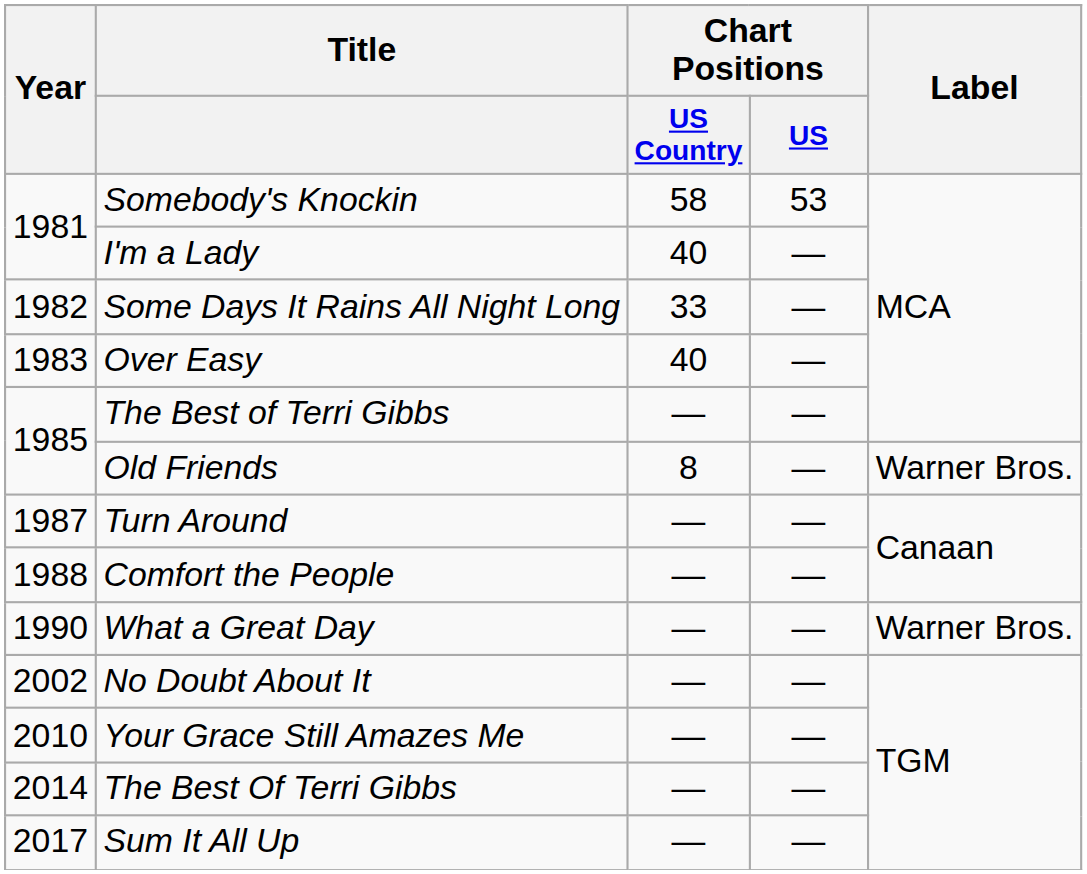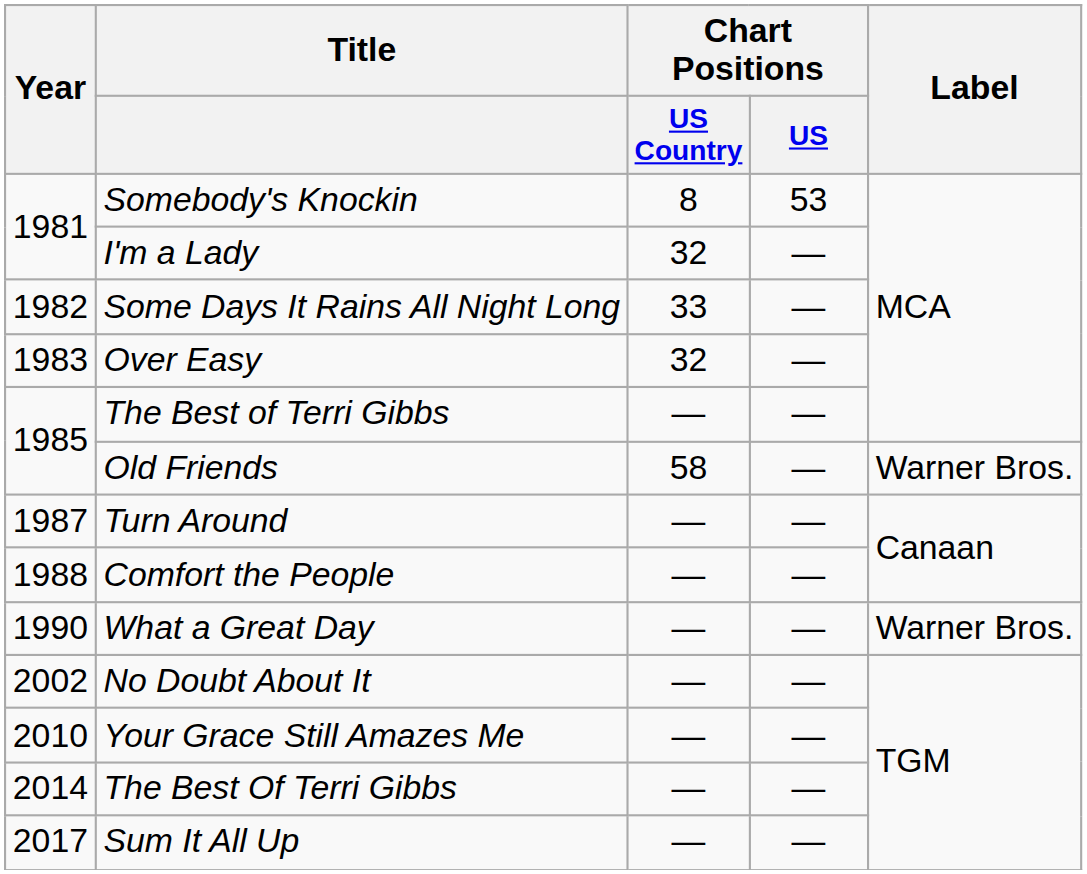Somebody's Knockin | Chart Positions / US Country: 58 -> 8
I'm a Lady | Chart Positions / US Country: 40 -> 32
Over Easy | Chart Positions / US Country: 40 -> 32
Old Friends | Chart Positions / US Country: 8 -> 58
